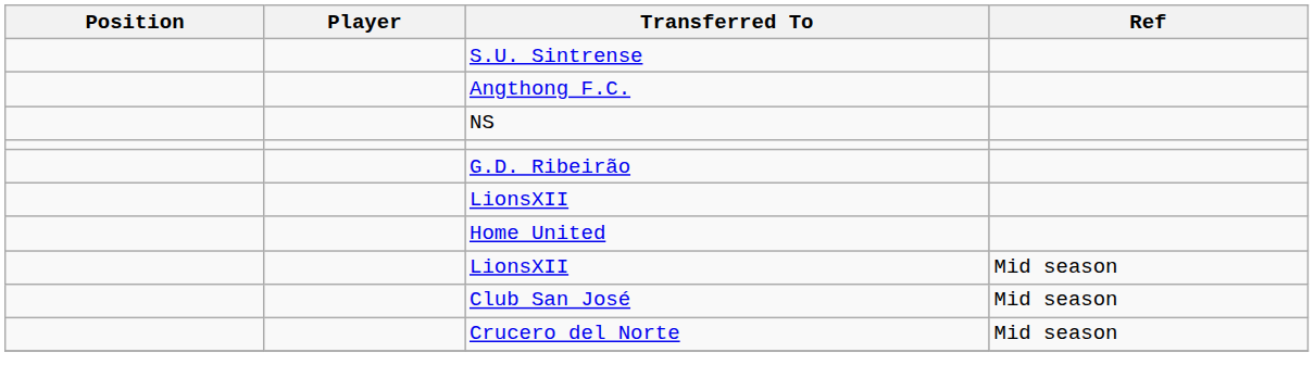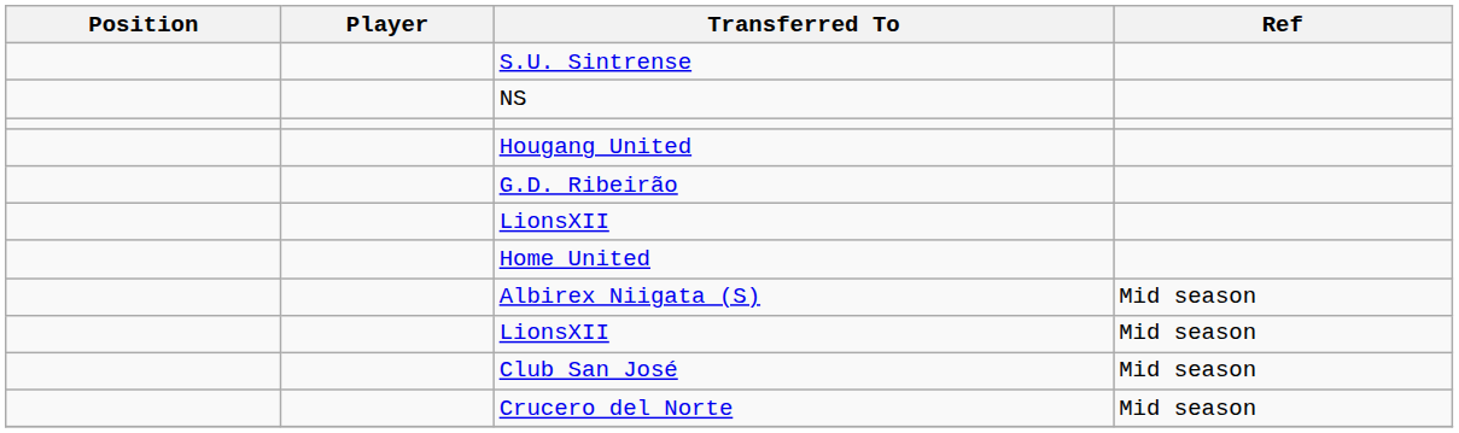- row: Angthong F.C.
+ row: Hougang United
+ row: Albirex Niigata (S) | Mid season
